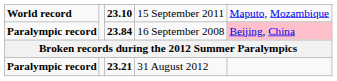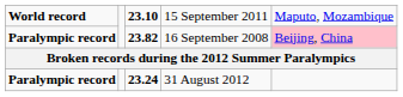16 September 2008 | column 3: 23.84 -> 23.82
31 August 2012 | column 3: 23.21 -> 23.24
